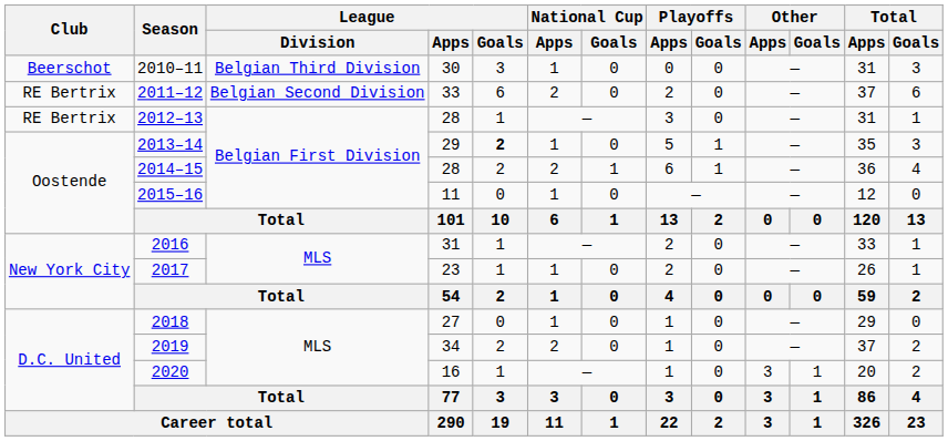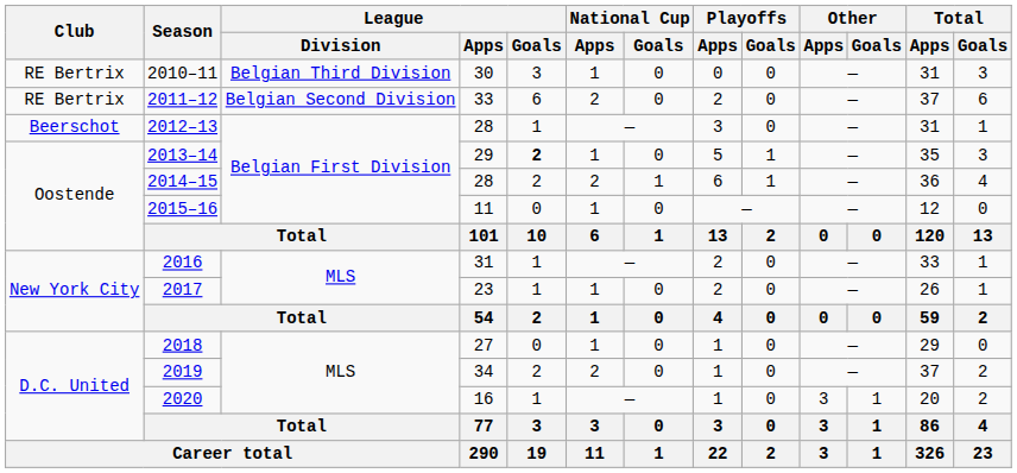2010–11 | Club: Beerschot -> RE Bertrix
2012–13 | Club: RE Bertrix -> Beerschot
